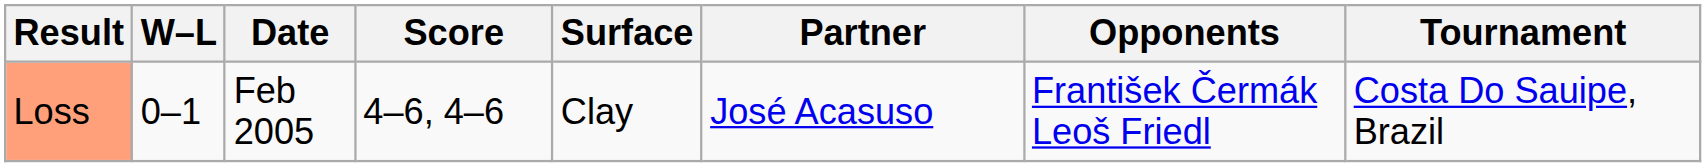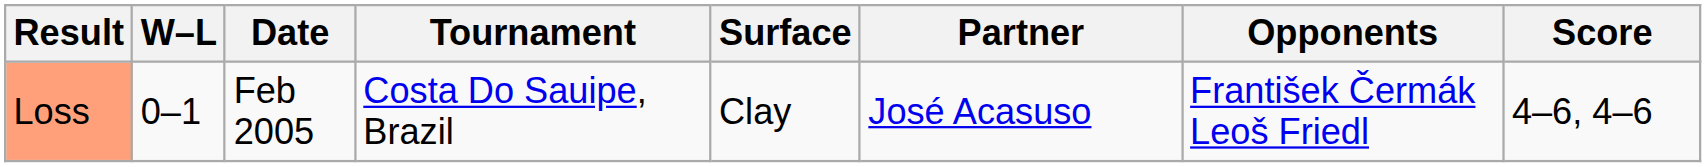columns swapped: Tournament <-> Score
